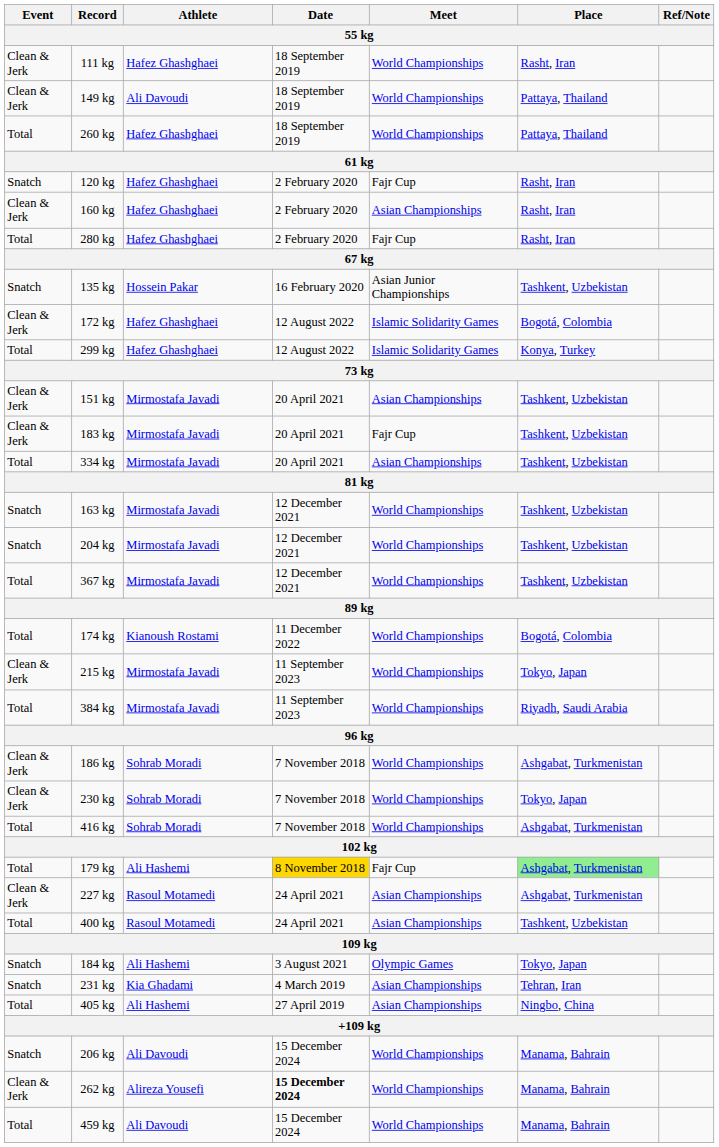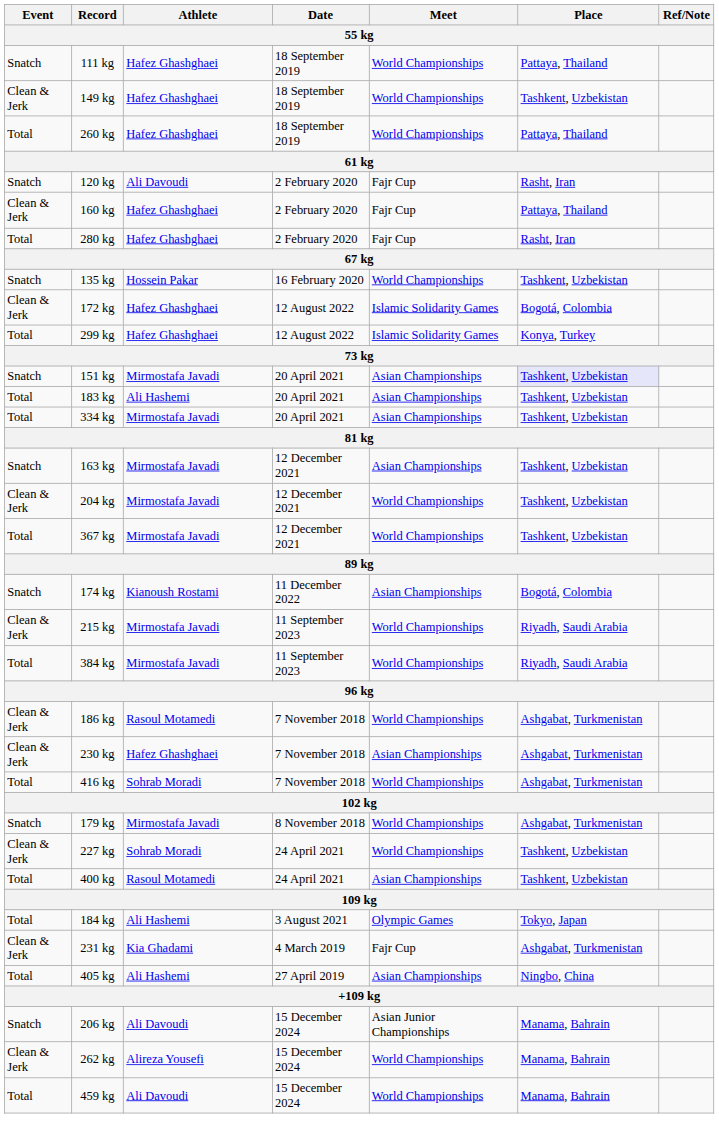111 kg | Event: Clean & Jerk -> Snatch
111 kg | Place: Rasht, Iran -> Pattaya, Thailand
149 kg | Athlete: Ali Davoudi -> Hafez Ghashghaei
149 kg | Place: Pattaya, Thailand -> Tashkent, Uzbekistan
120 kg | Athlete: Hafez Ghashghaei -> Ali Davoudi
160 kg | Meet: Asian Championships -> Fajr Cup
160 kg | Place: Rasht, Iran -> Pattaya, Thailand
135 kg | Meet: Asian Junior Championships -> World Championships
151 kg | Event: Clean & Jerk -> Snatch
151 kg | Place: no background -> lavender background
183 kg | Event: Clean & Jerk -> Total
183 kg | Athlete: Mirmostafa Javadi -> Ali Hashemi
183 kg | Meet: Fajr Cup -> Asian Championships
163 kg | Meet: World Championships -> Asian Championships
204 kg | Event: Snatch -> Clean & Jerk
174 kg | Event: Total -> Snatch
174 kg | Meet: World Championships -> Asian Championships
215 kg | Place: Tokyo, Japan -> Riyadh, Saudi Arabia
186 kg | Athlete: Sohrab Moradi -> Rasoul Motamedi
230 kg | Athlete: Sohrab Moradi -> Hafez Ghashghaei
230 kg | Meet: World Championships -> Asian Championships
230 kg | Place: Tokyo, Japan -> Ashgabat, Turkmenistan
179 kg | Event: Total -> Snatch
179 kg | Athlete: Ali Hashemi -> Mirmostafa Javadi
179 kg | Date: gold background -> no background
179 kg | Meet: Fajr Cup -> World Championships
179 kg | Place: lightgreen background -> no background
227 kg | Athlete: Rasoul Motamedi -> Sohrab Moradi
227 kg | Meet: Asian Championships -> World Championships
227 kg | Place: Ashgabat, Turkmenistan -> Tashkent, Uzbekistan
184 kg | Event: Snatch -> Total
231 kg | Event: Snatch -> Clean & Jerk
231 kg | Meet: Asian Championships -> Fajr Cup
231 kg | Place: Tehran, Iran -> Ashgabat, Turkmenistan
206 kg | Meet: World Championships -> Asian Junior Championships
262 kg | Date: bold -> normal
